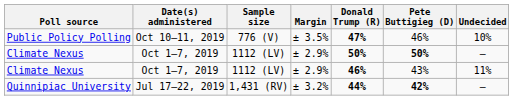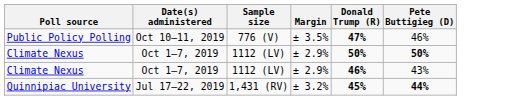- column: Undecided | 10% | – | 11% | –
Quinnipiac University | Donald Trump (R): 44% -> 45%
Quinnipiac University | Pete Buttigieg (D): 42% -> 44%
